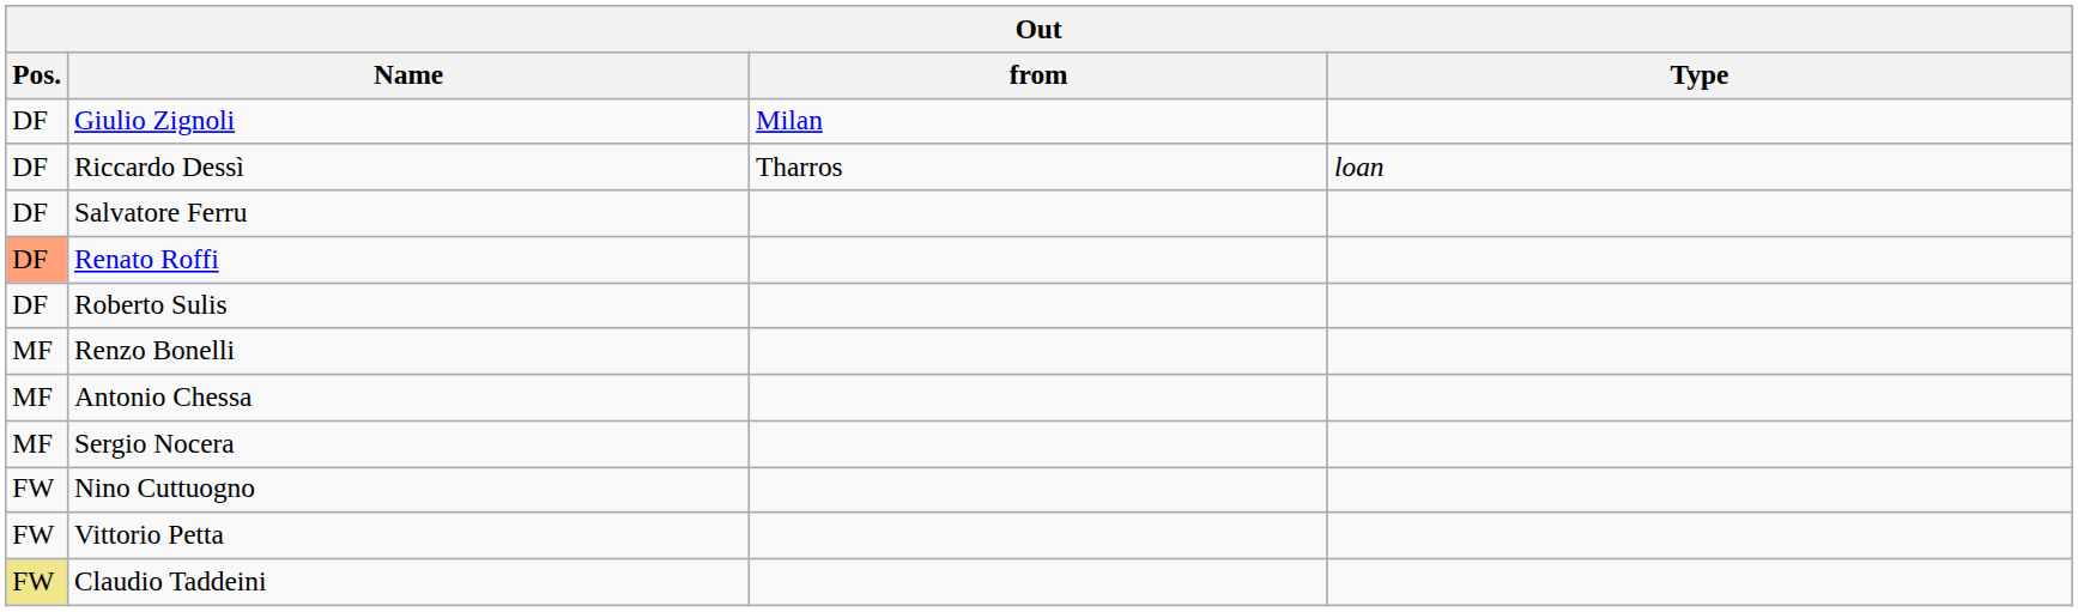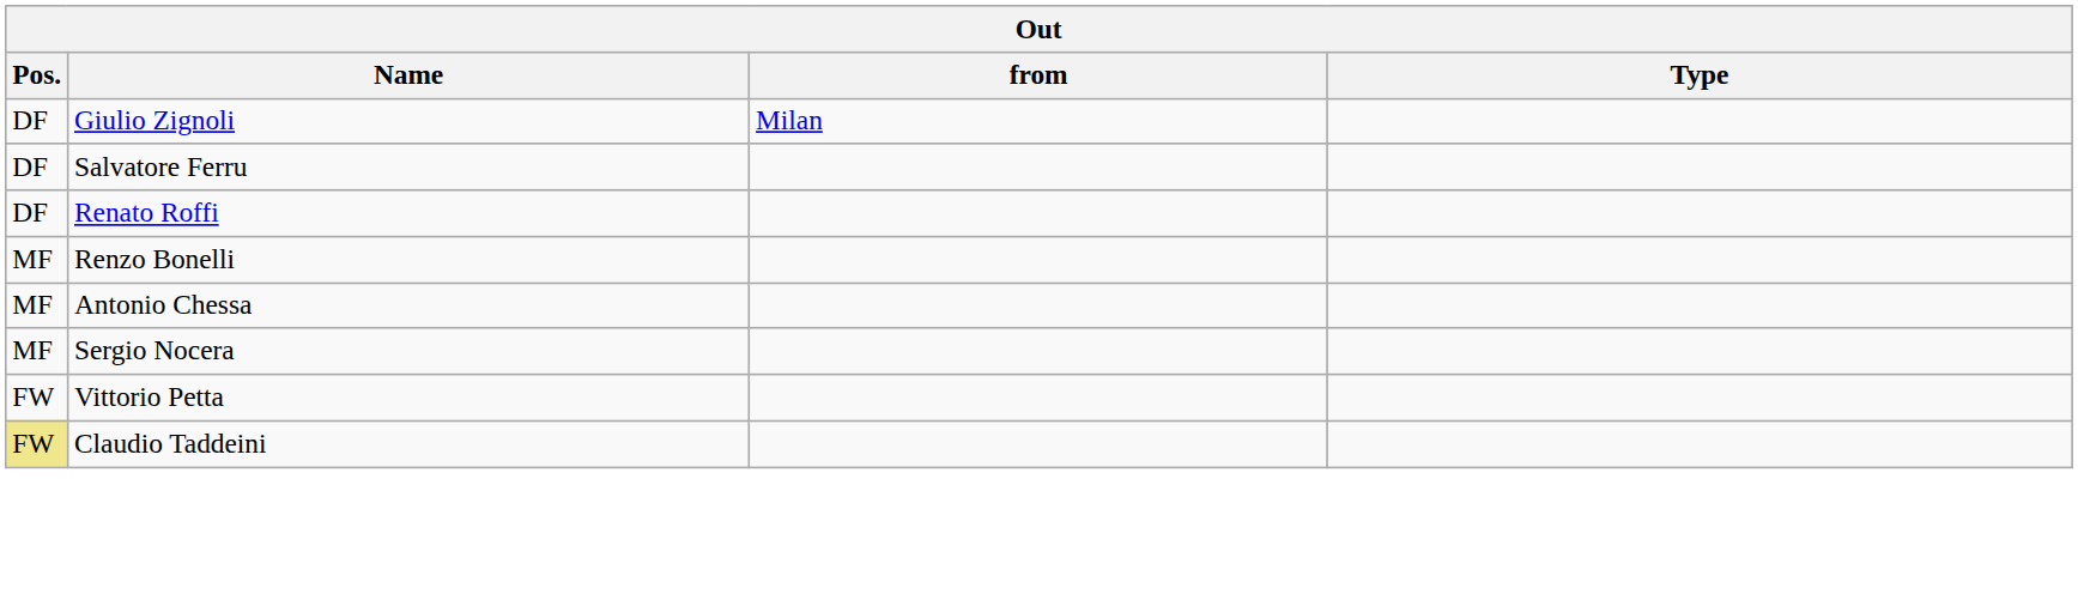- row: DF | Riccardo Dessì | Tharros | loan
Renato Roffi | Pos.: lightsalmon background -> no background
- row: DF | Roberto Sulis
- row: FW | Nino Cuttuogno
